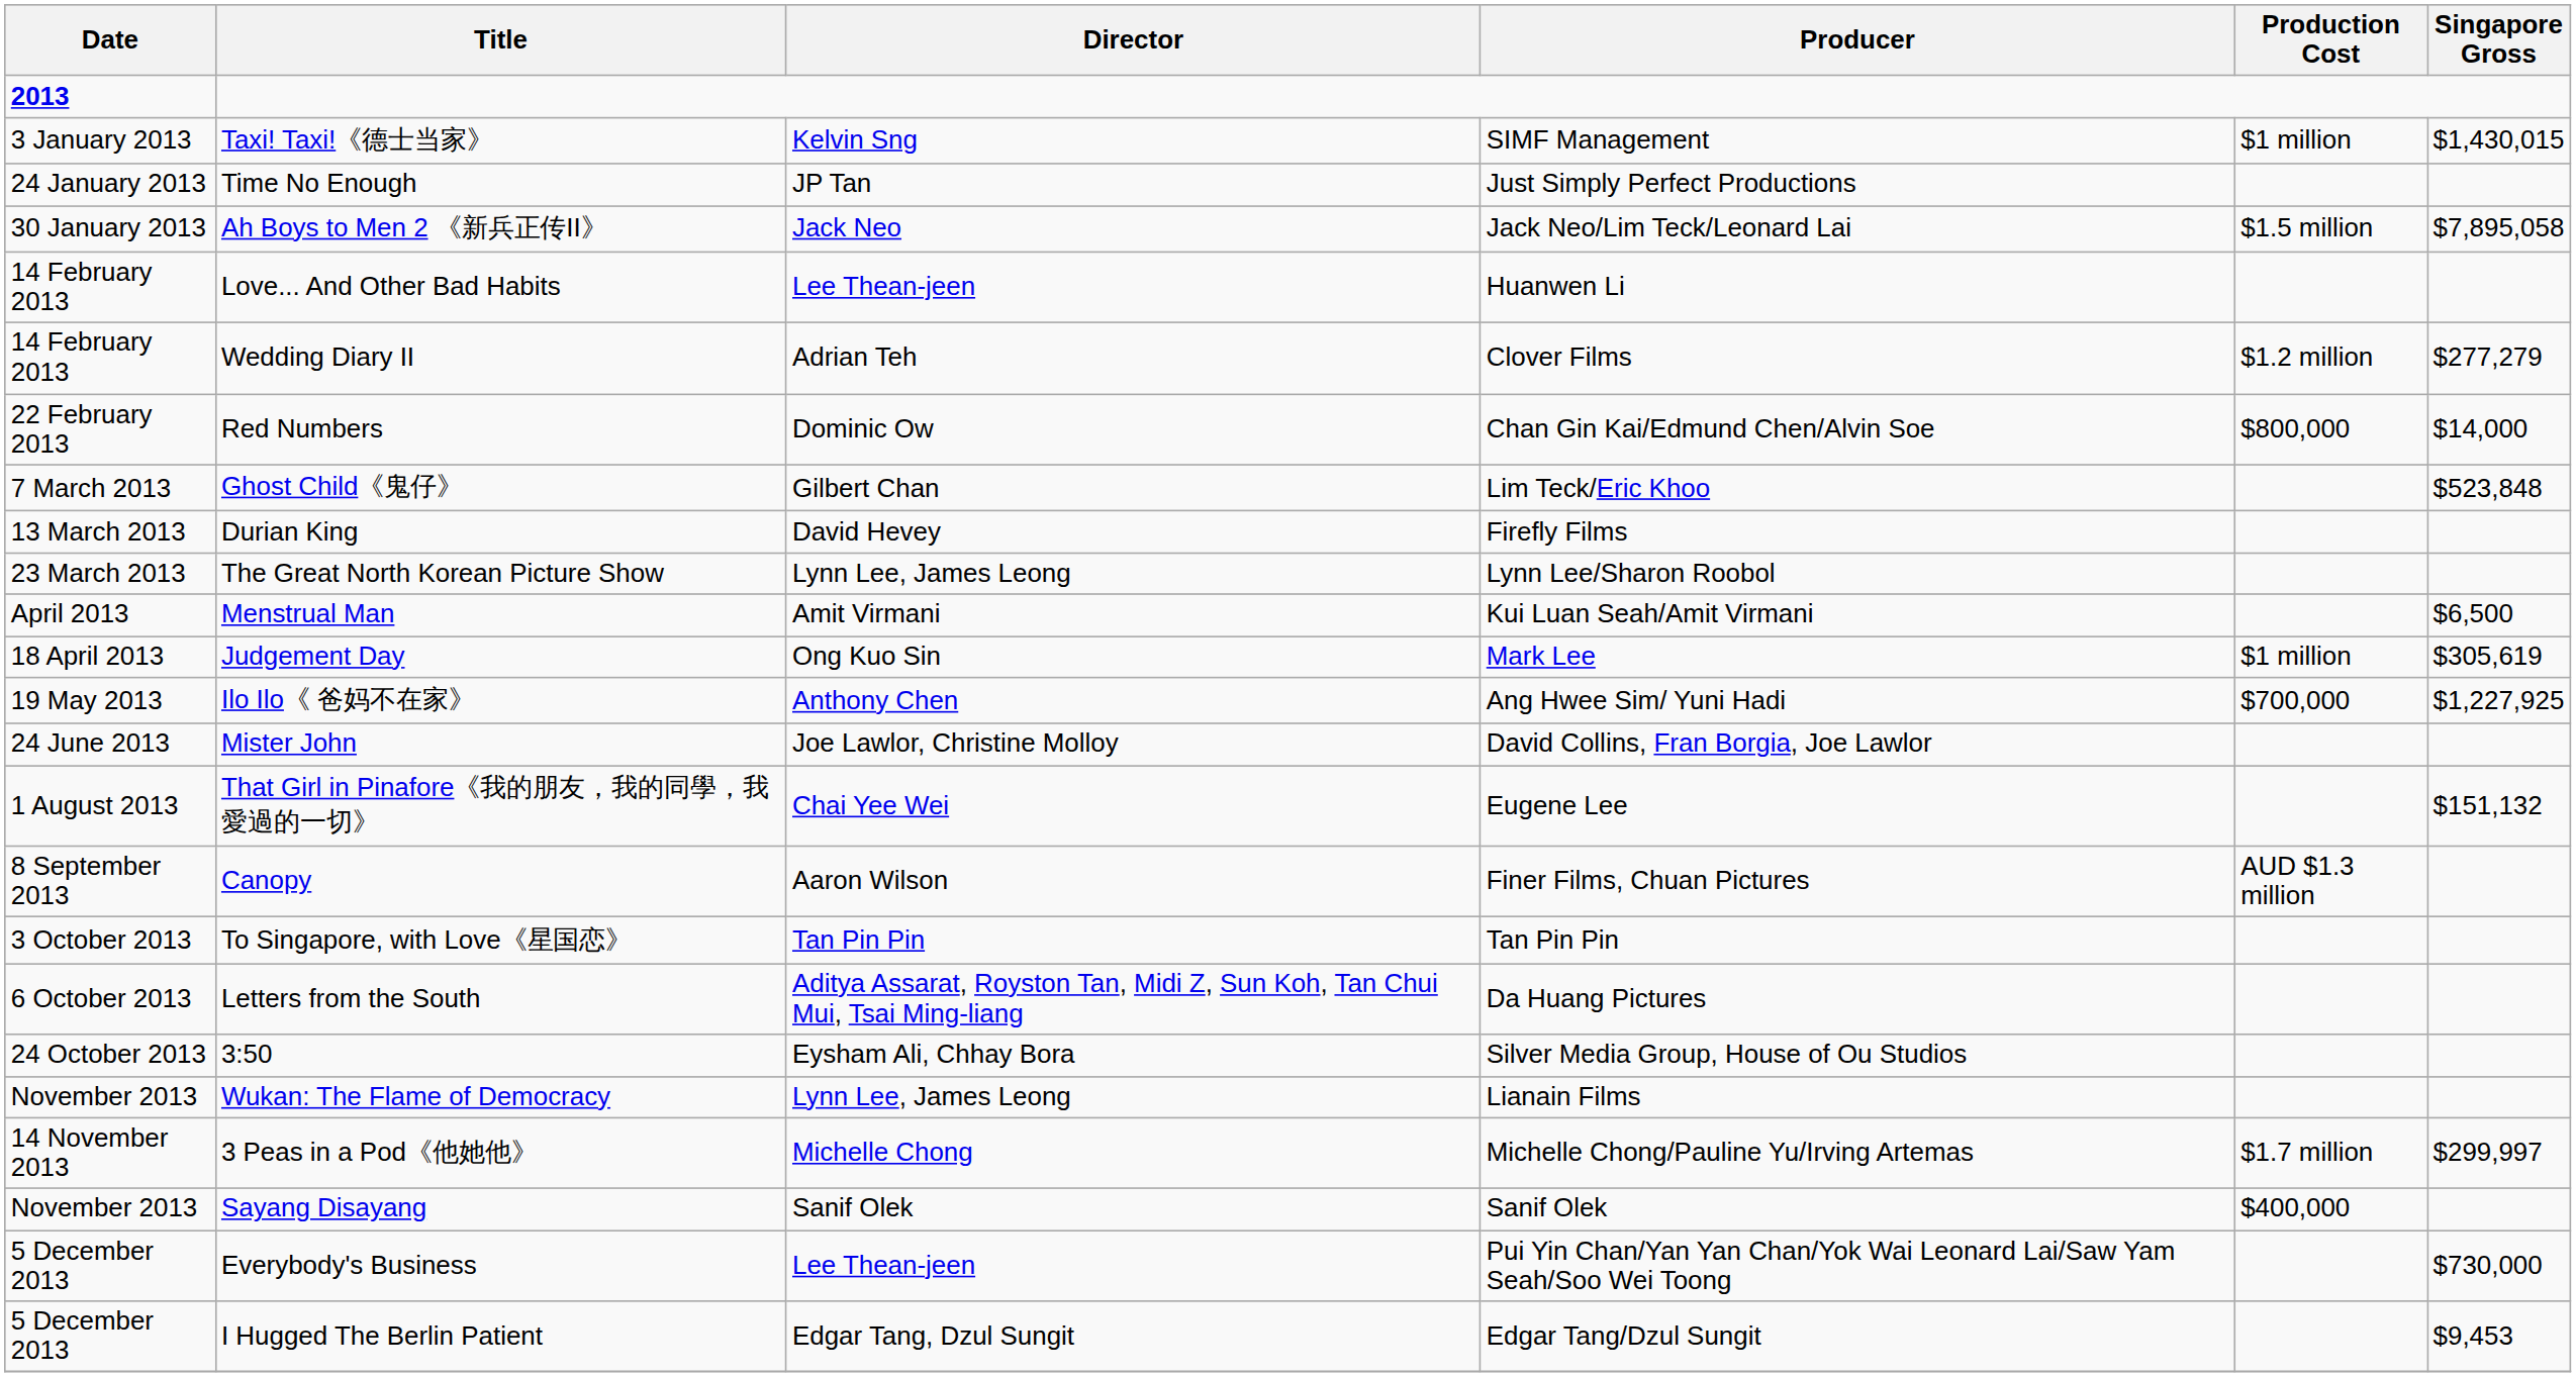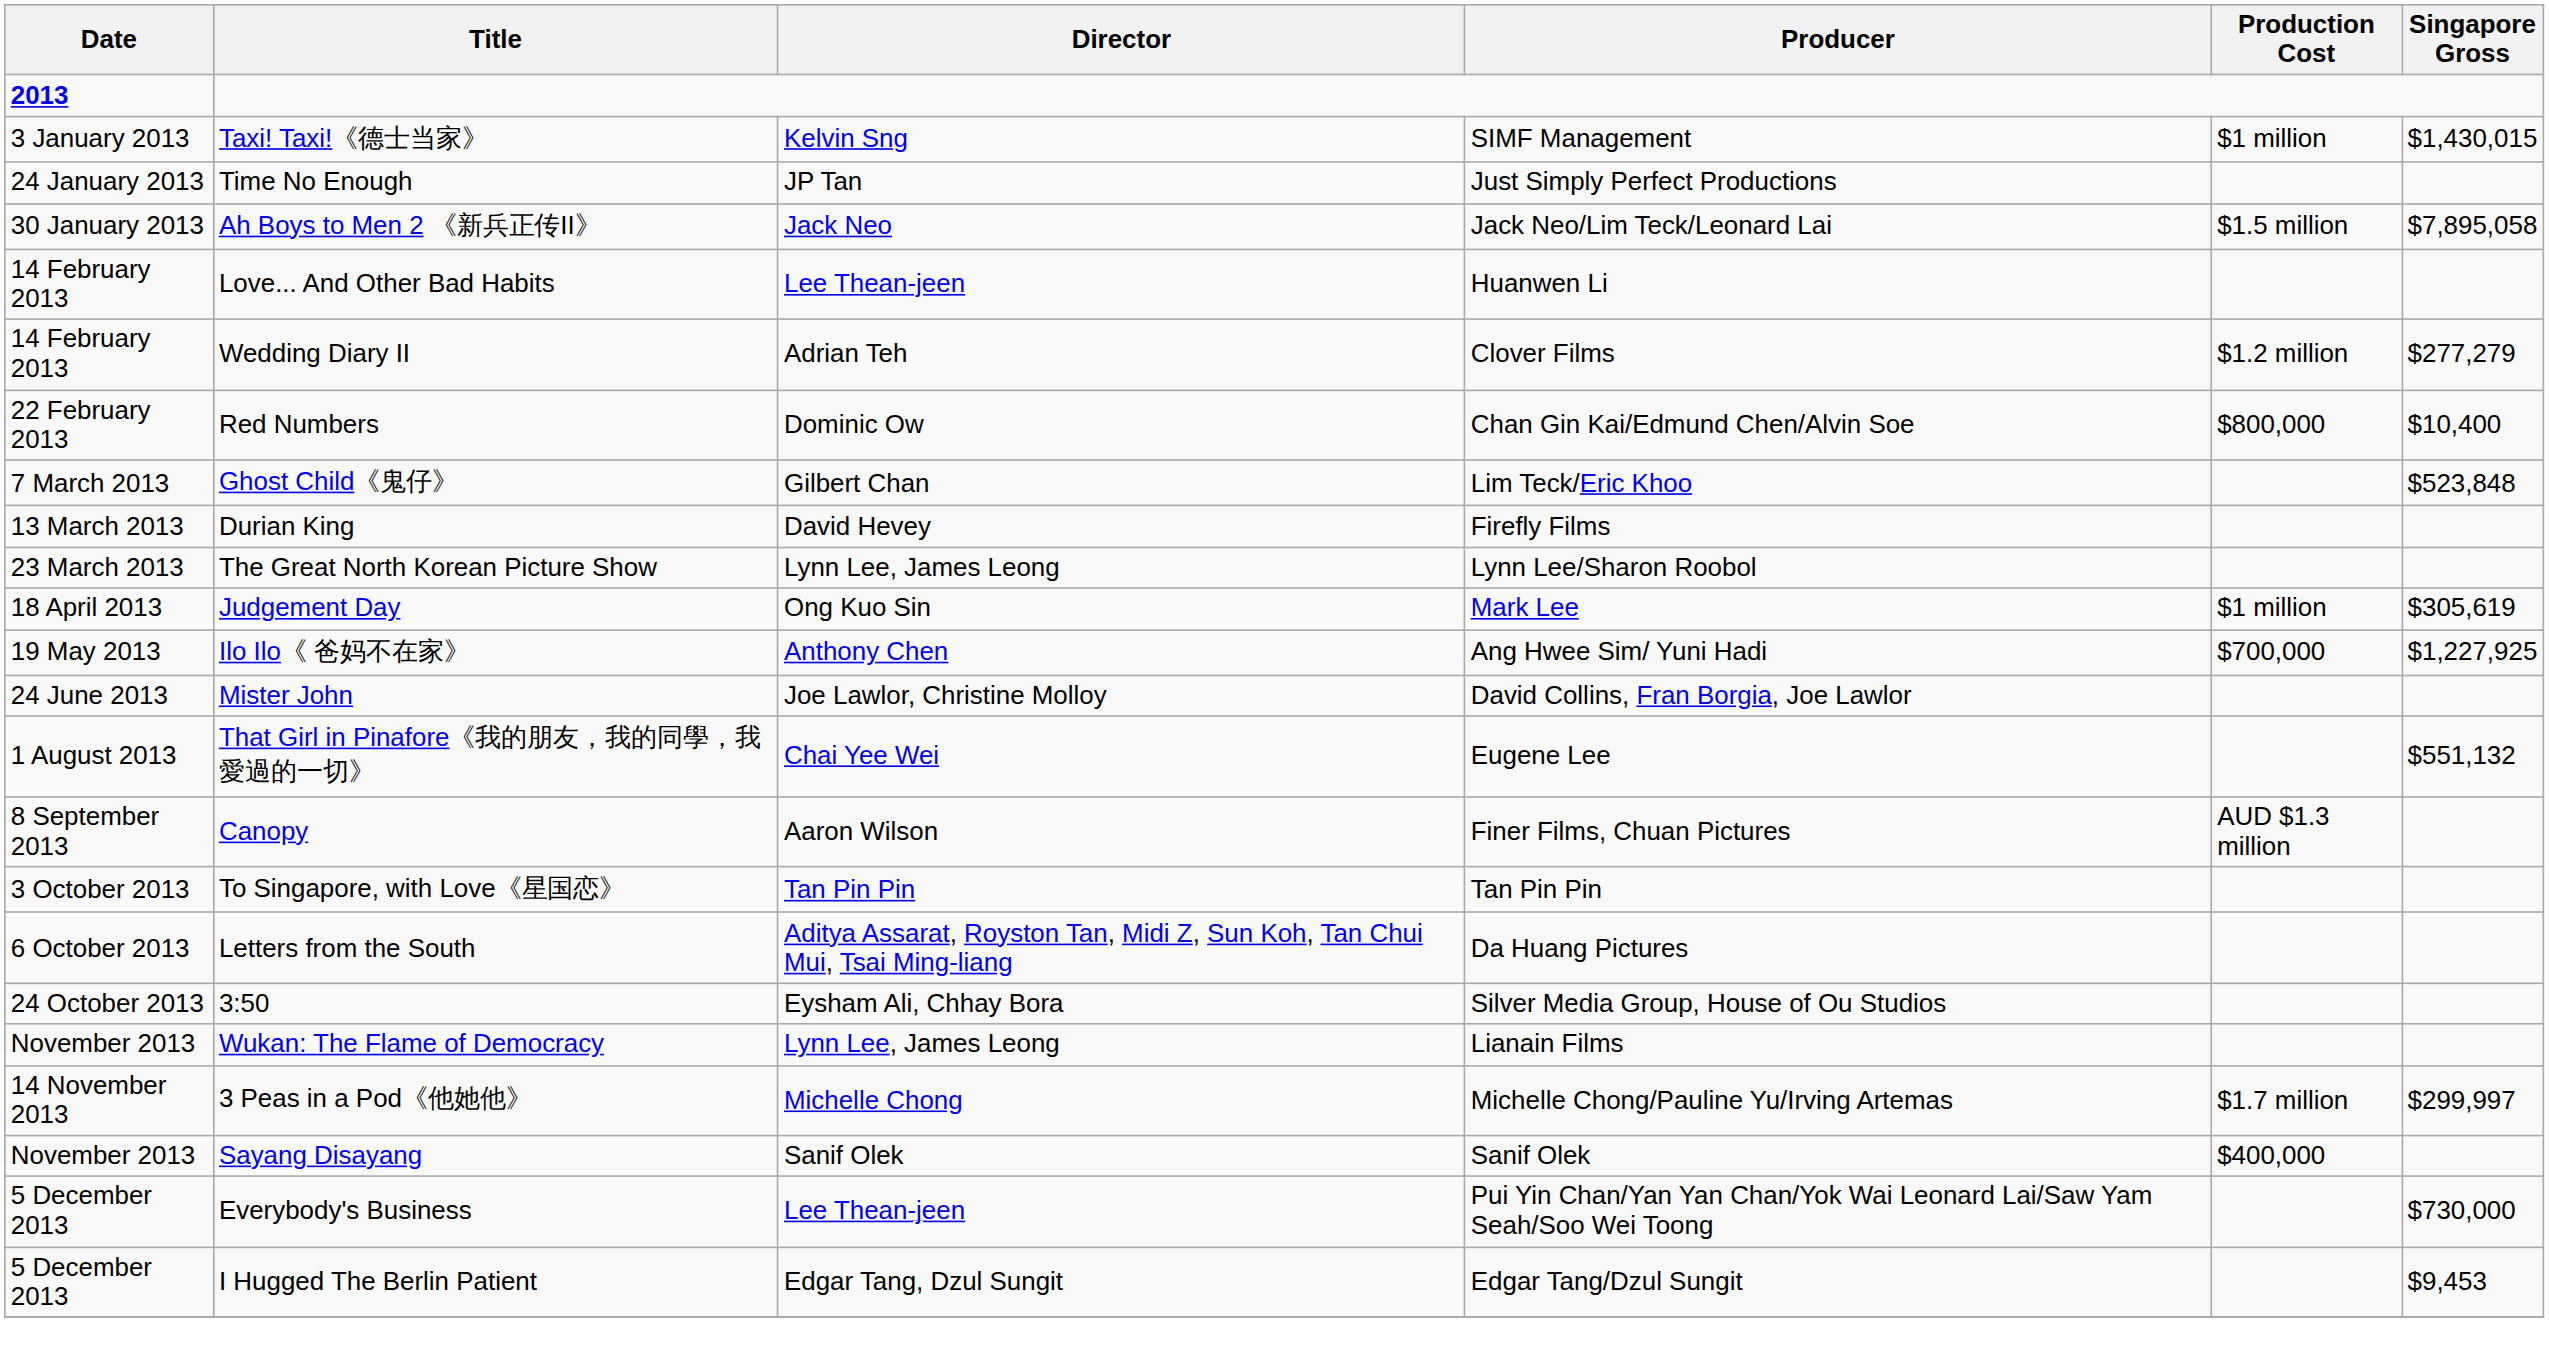Red Numbers | Singapore Gross: $14,000 -> $10,400
- row: April 2013 | Menstrual Man | Amit Virmani | Kui Luan Seah/Amit Virmani | $6,500
That Girl in Pinafore《我的朋友，我的同學，我愛過的一切》 | Singapore Gross: $151,132 -> $551,132
